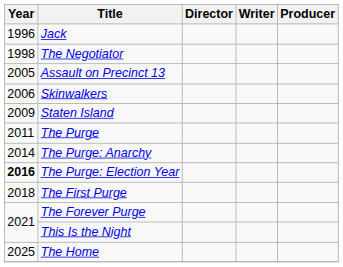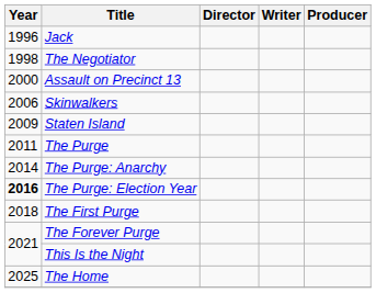Assault on Precinct 13 | Year: 2005 -> 2000
